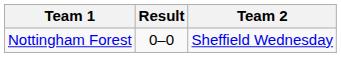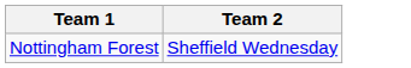- column: Result | 0–0
